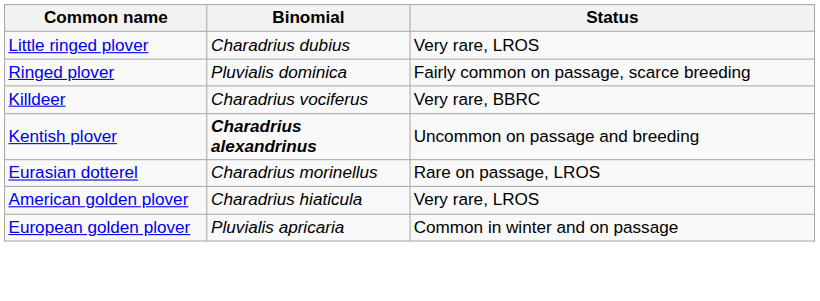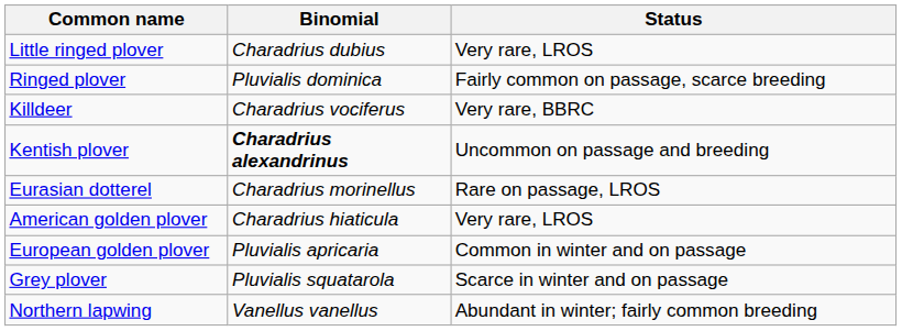+ row: Grey plover | Pluvialis squatarola | Scarce in winter and on passage
+ row: Northern lapwing | Vanellus vanellus | Abundant in winter; fairly common breeding
